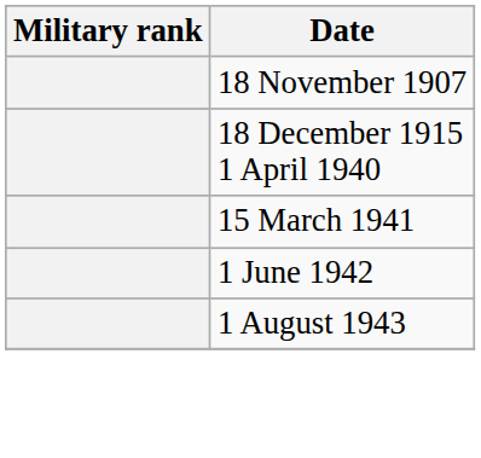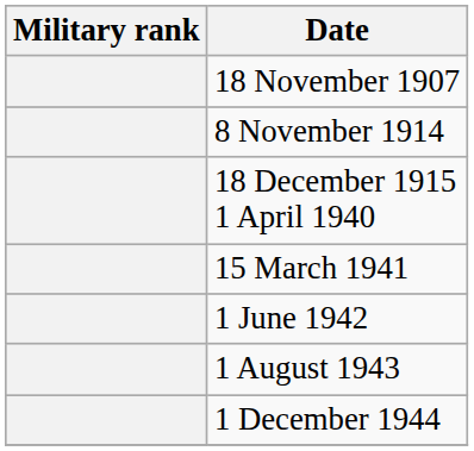+ row: 8 November 1914
+ row: 1 December 1944
